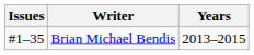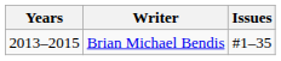columns swapped: Years <-> Issues
